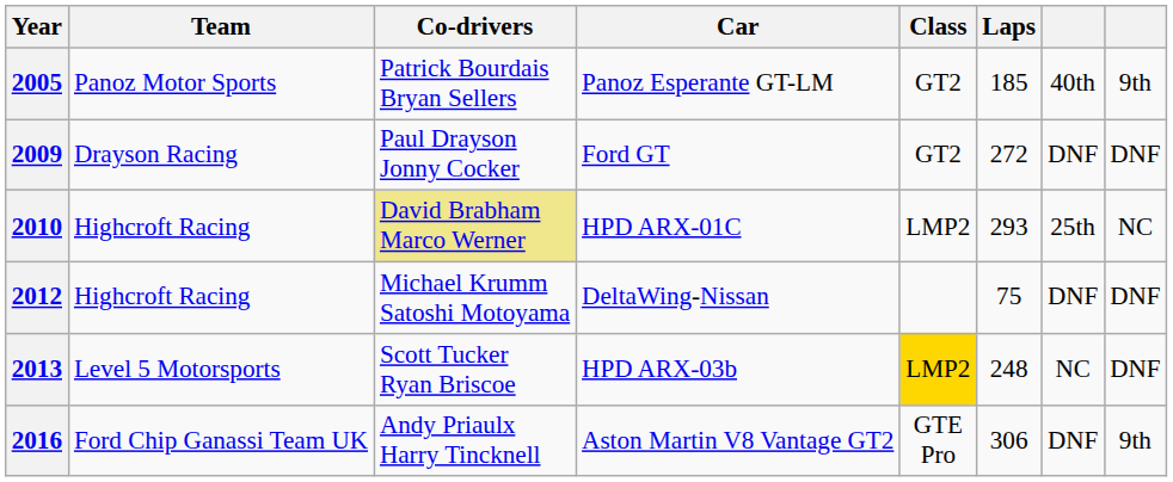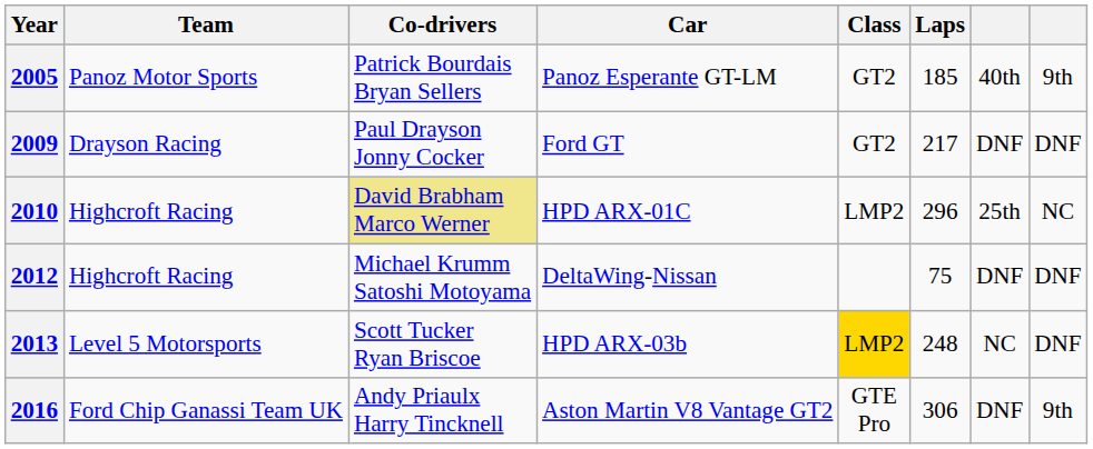2009 | Laps: 272 -> 217
2010 | Laps: 293 -> 296
